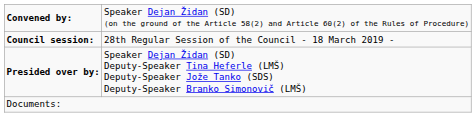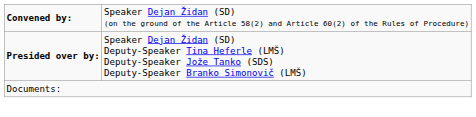- row: Council session: | 28th Regular Session of the Council - 18 March 2019 -
